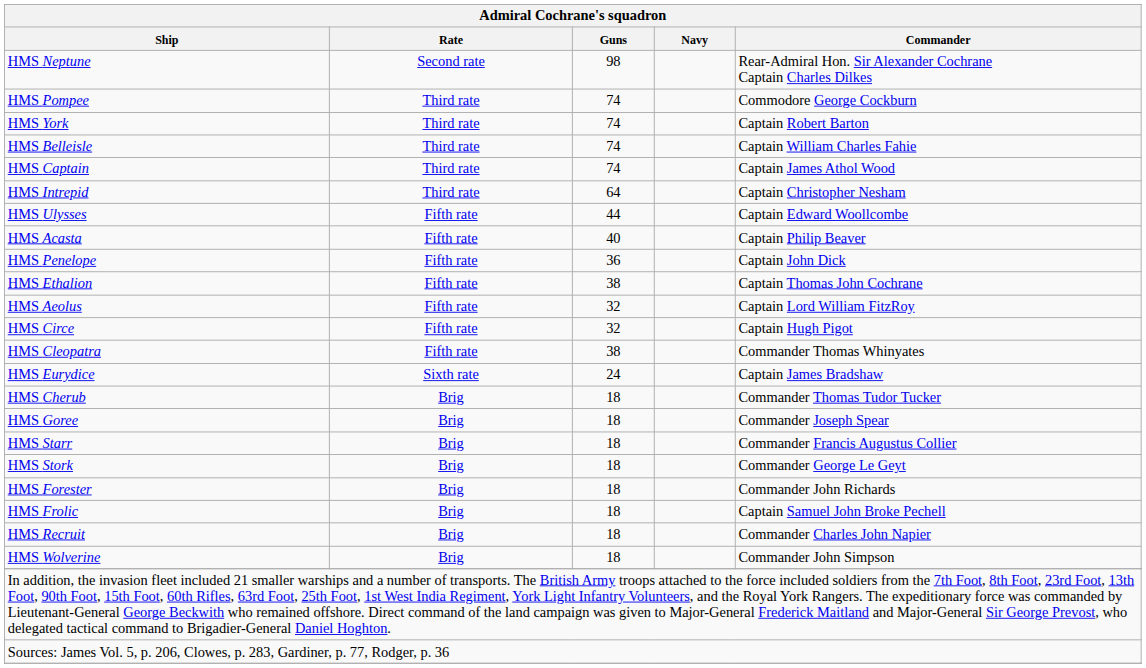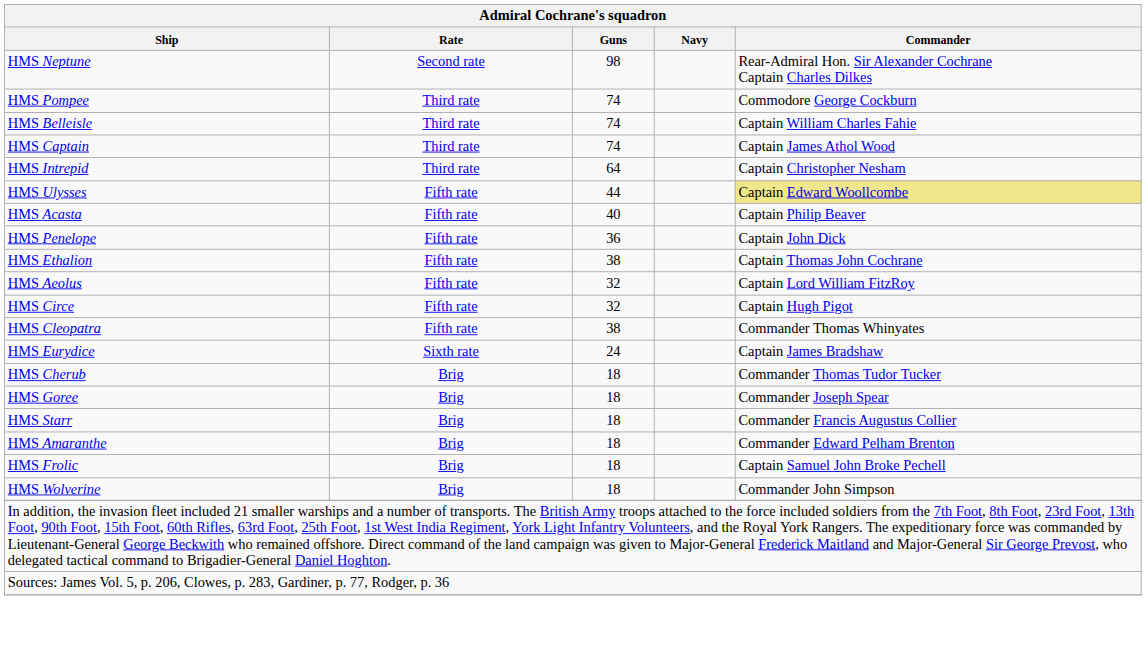- row: HMS York | Third rate | 74 | Captain Robert Barton
HMS Ulysses | Commander: no background -> khaki background
- row: HMS Stork | Brig | 18 | Commander George Le Geyt
+ row: HMS Amaranthe | Brig | 18 | Commander Edward Pelham Brenton
- row: HMS Forester | Brig | 18 | Commander John Richards
- row: HMS Recruit | Brig | 18 | Commander Charles John Napier
